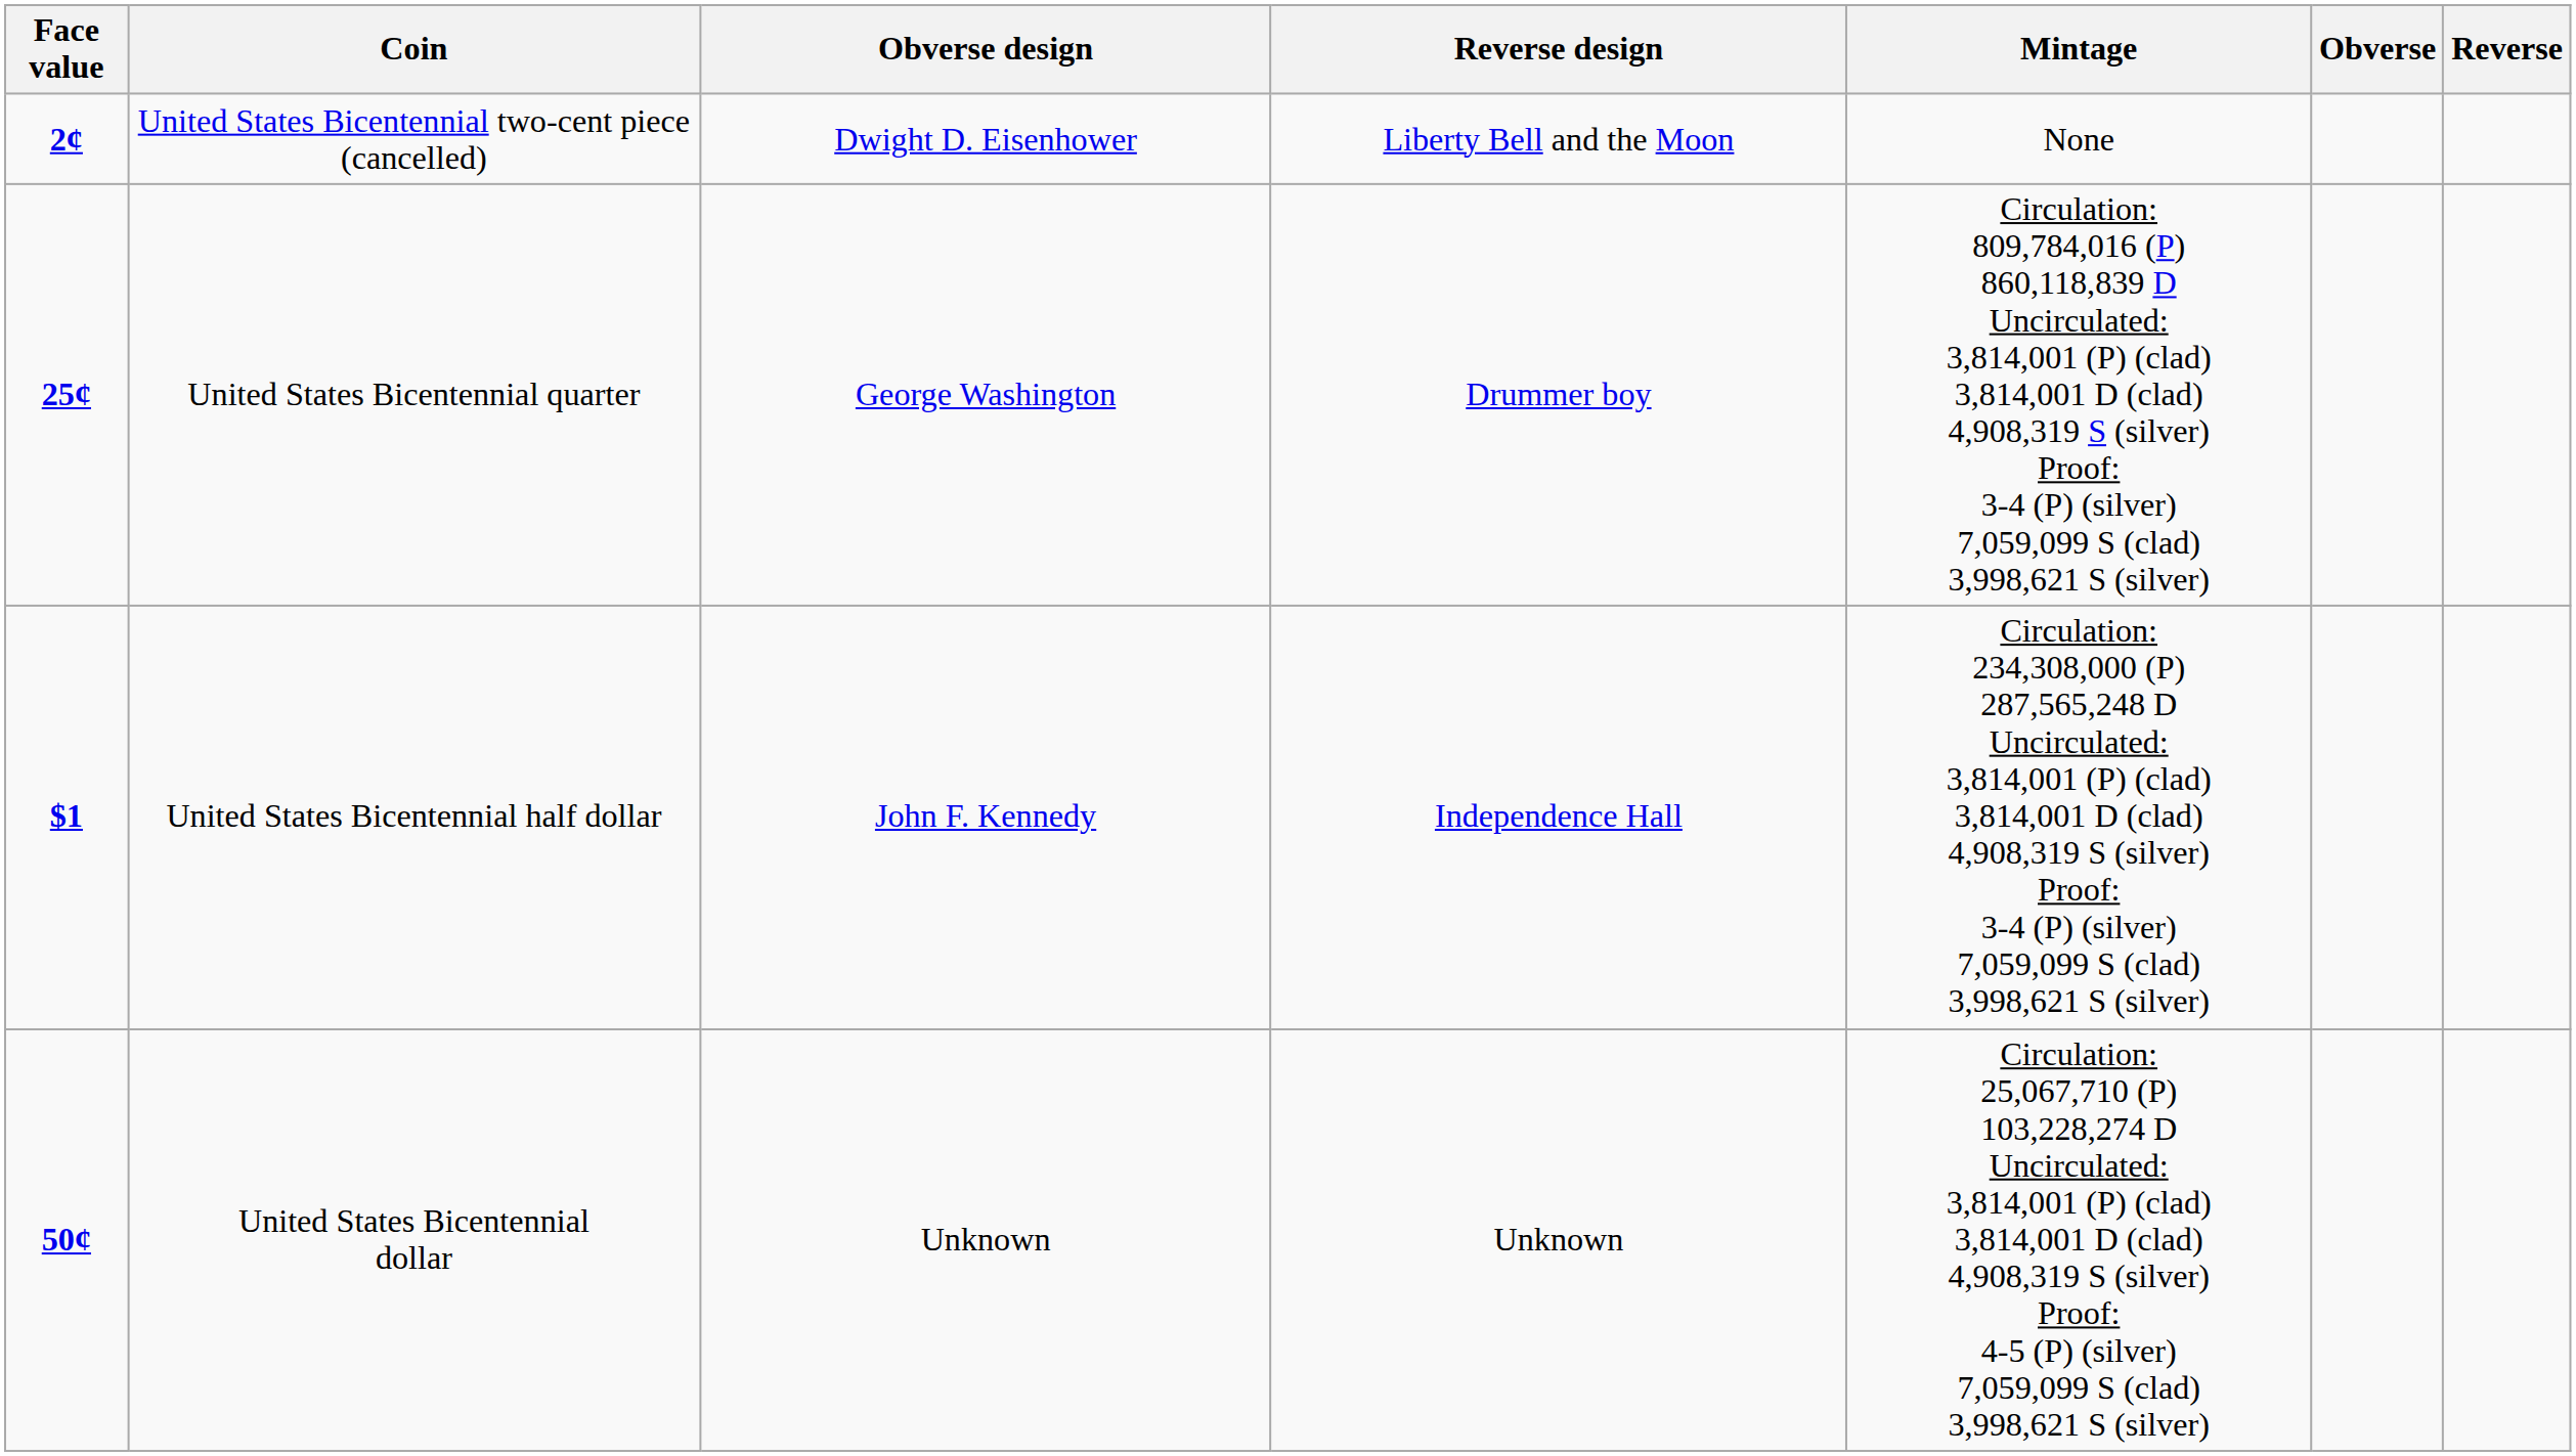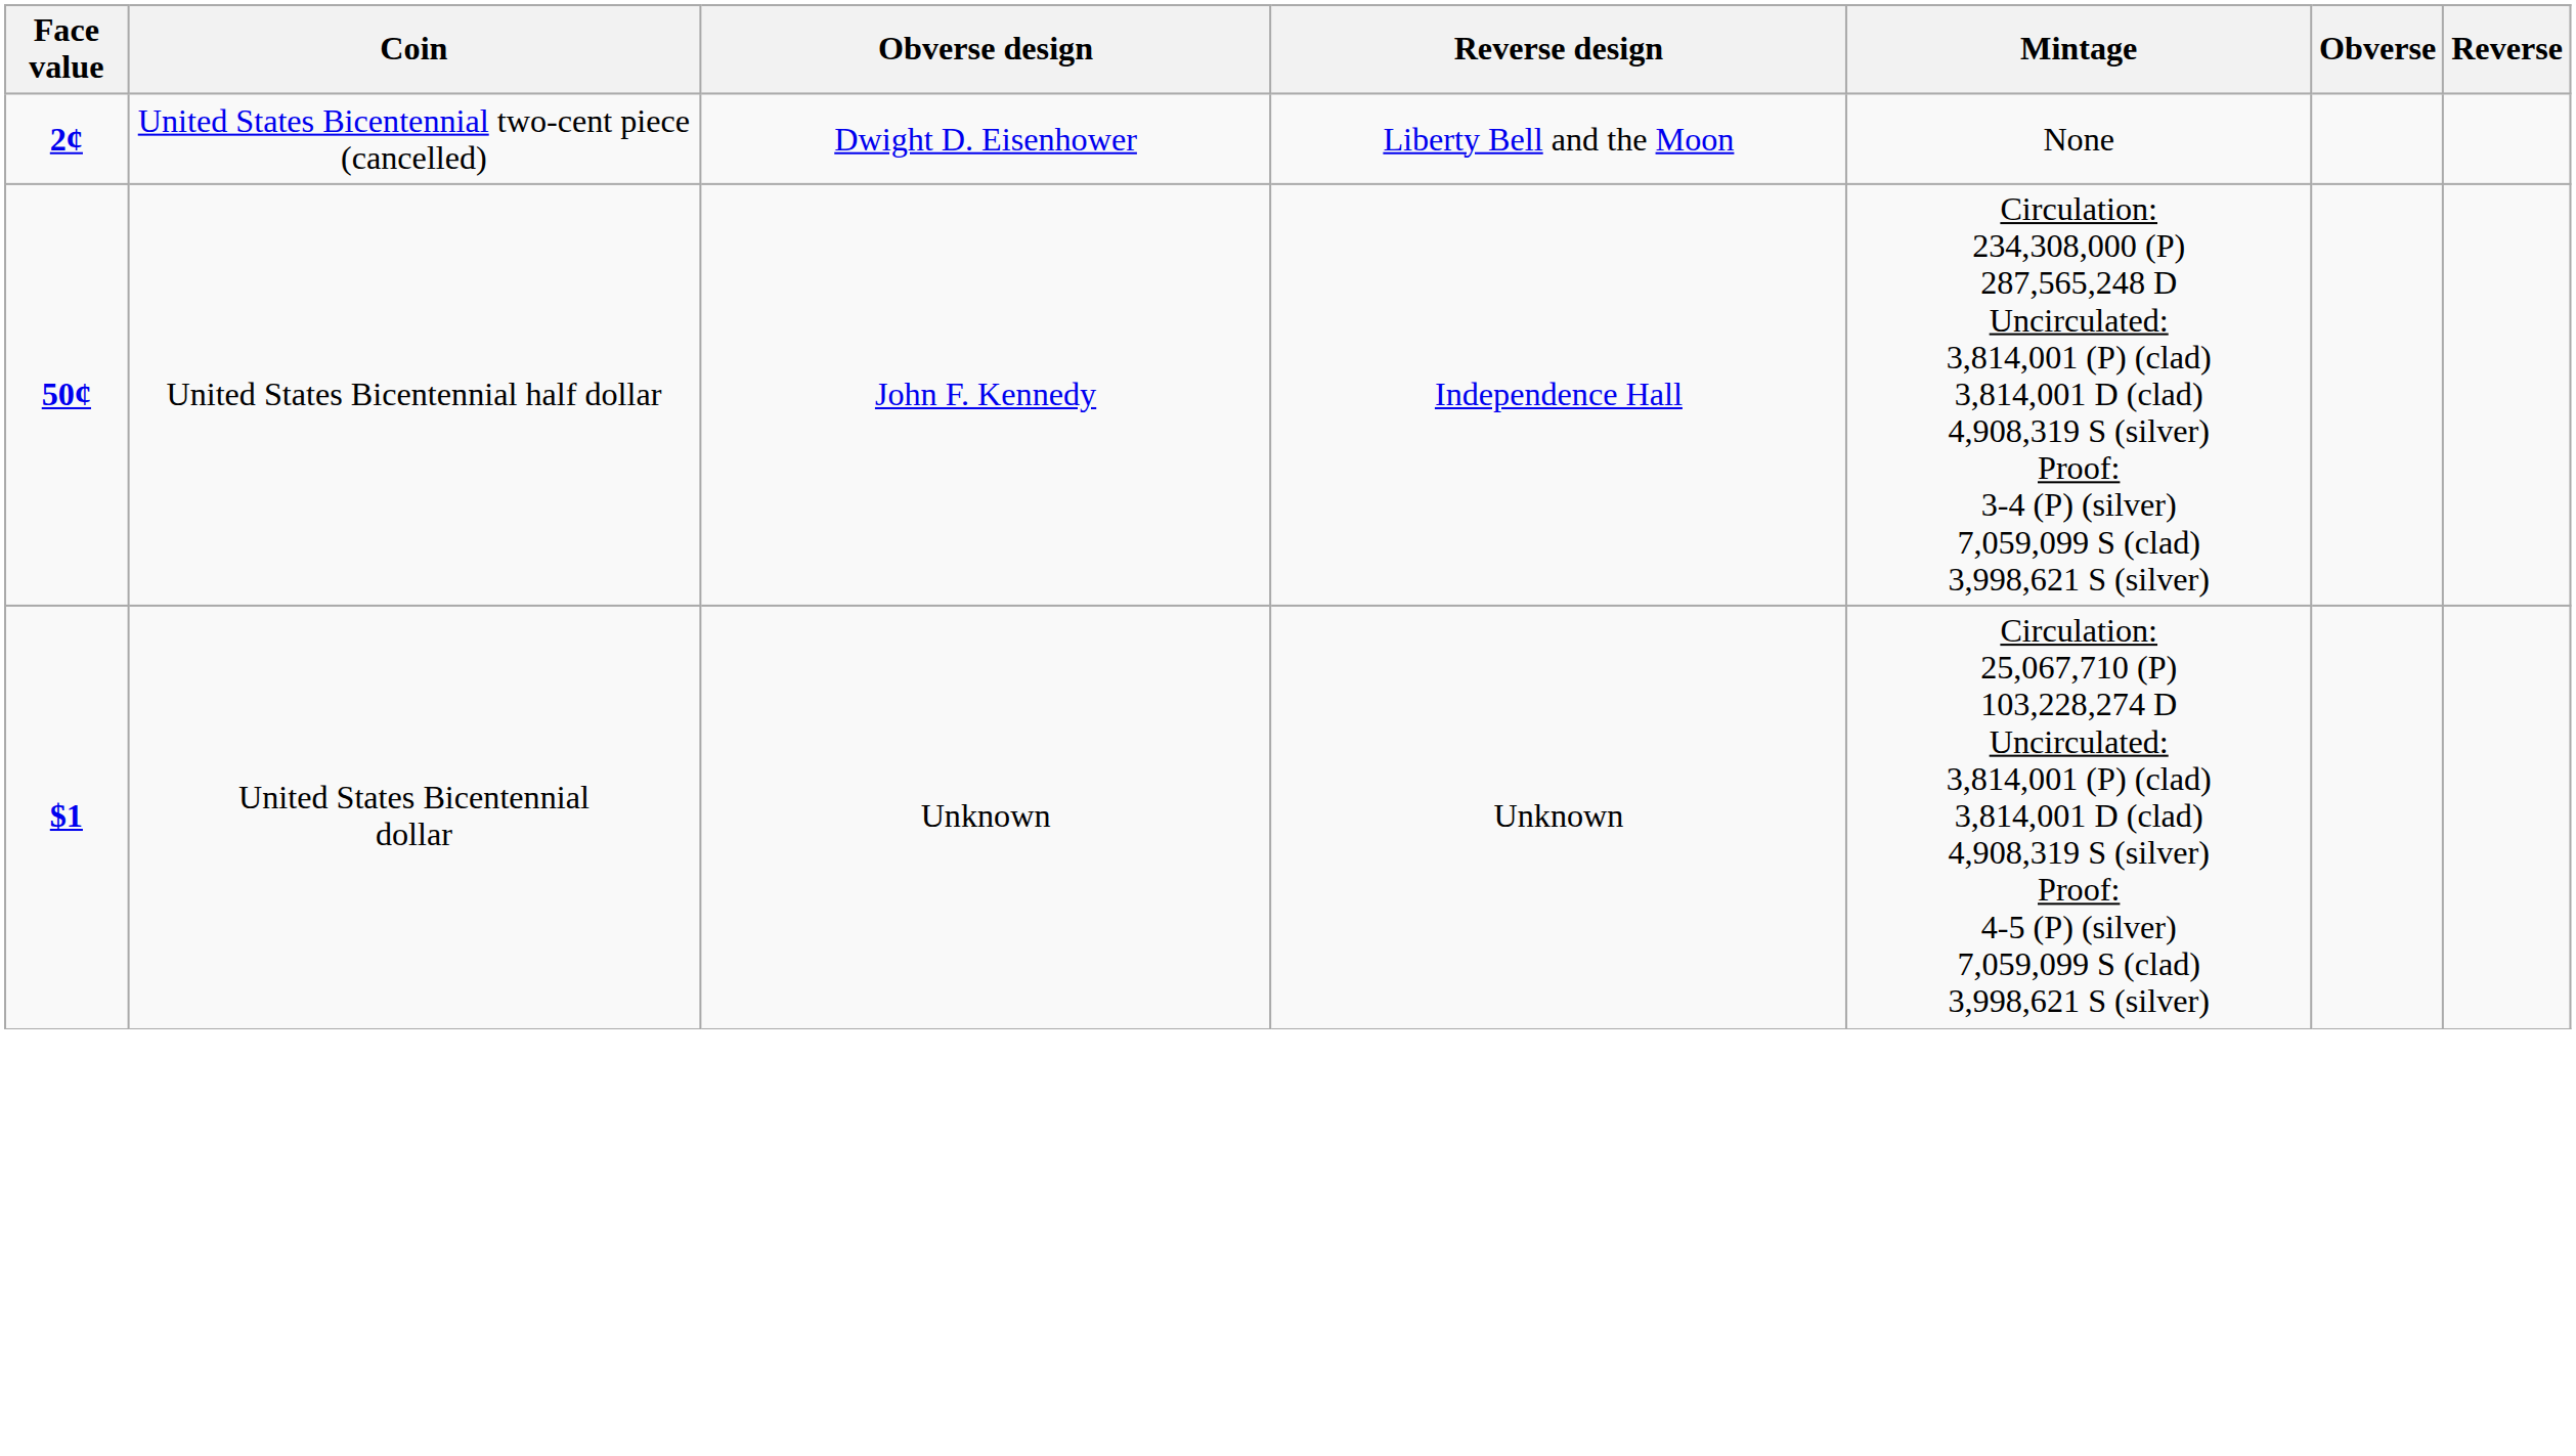- row: 25¢ | United States Bicentennial quarter | George Washington | Drummer boy | Circulation: 809,784,016 (P) 860,118,839 D Uncirculated: 3,814,001 (P) (clad) 3,814,001 D (clad) 4,908,319 S (silver) Proof: 3-4 (P) (silver) 7,059,099 S (clad) 3,998,621 S (silver)
United States Bicentennial half dollar | Face value: $1 -> 50¢
United States Bicentennial dollar | Face value: 50¢ -> $1
